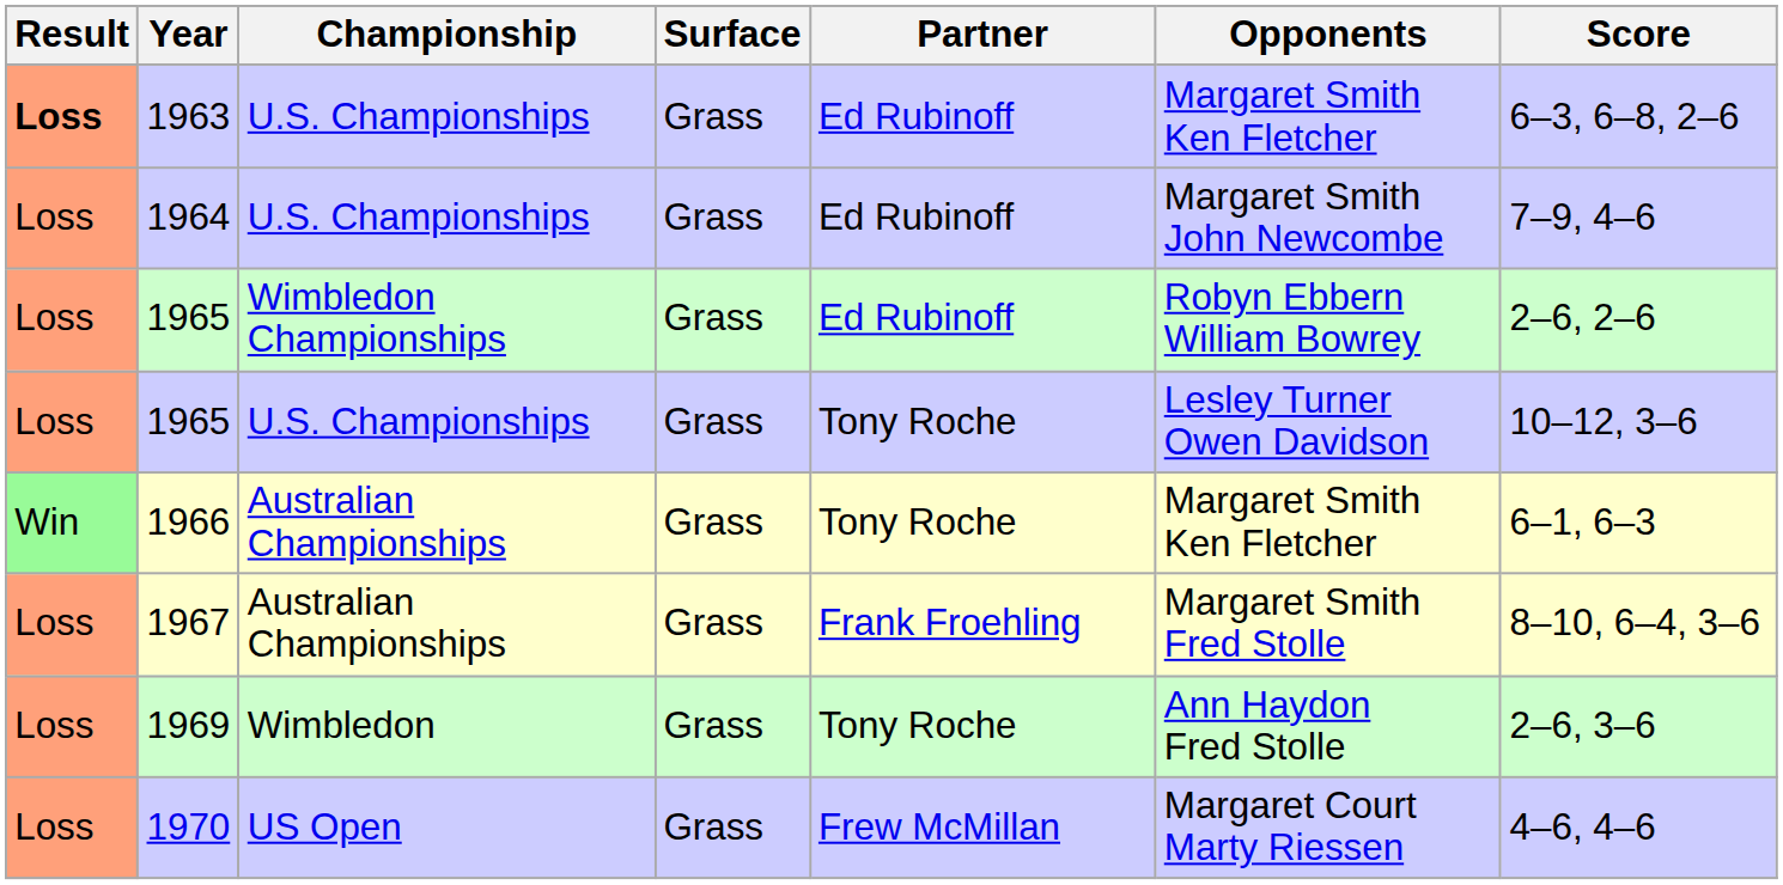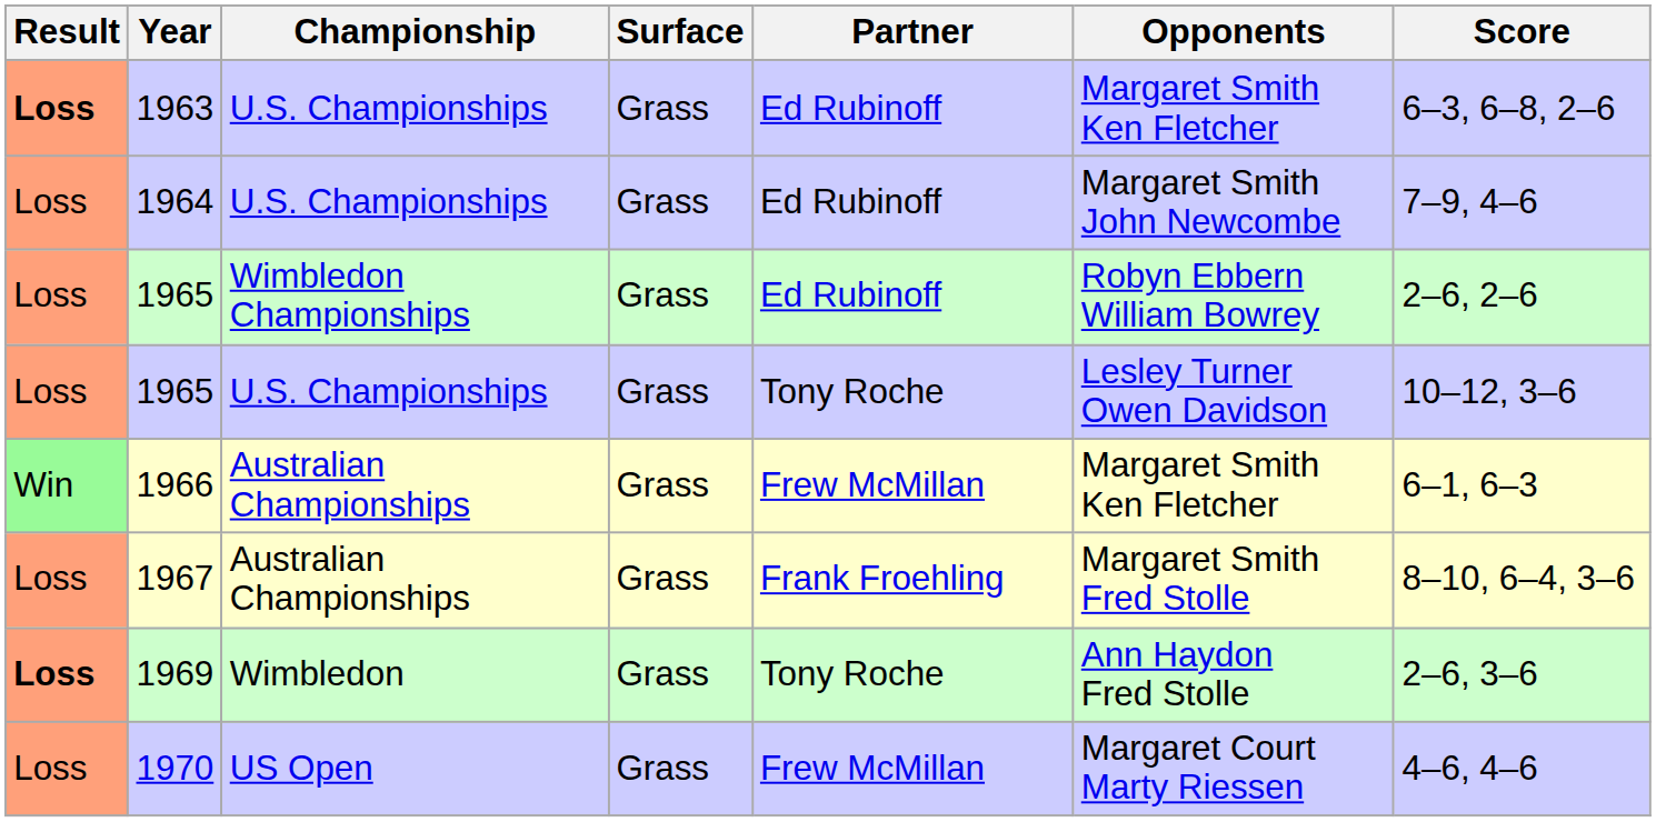1966 | Partner: Tony Roche -> Frew McMillan
1969 | Result: normal -> bold
